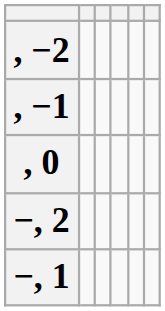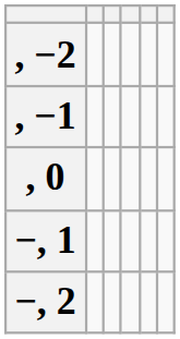rows swapped: −, 1 <-> −, 2
